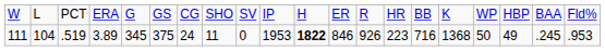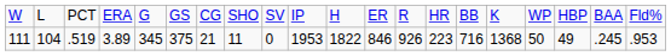111 | column 7: 24 -> 21
111 | column 11: bold -> normal
